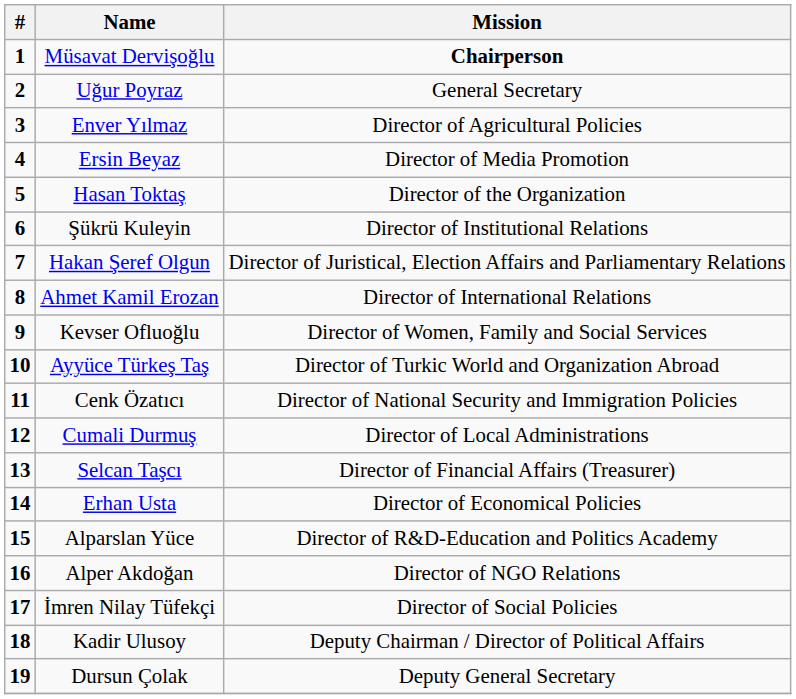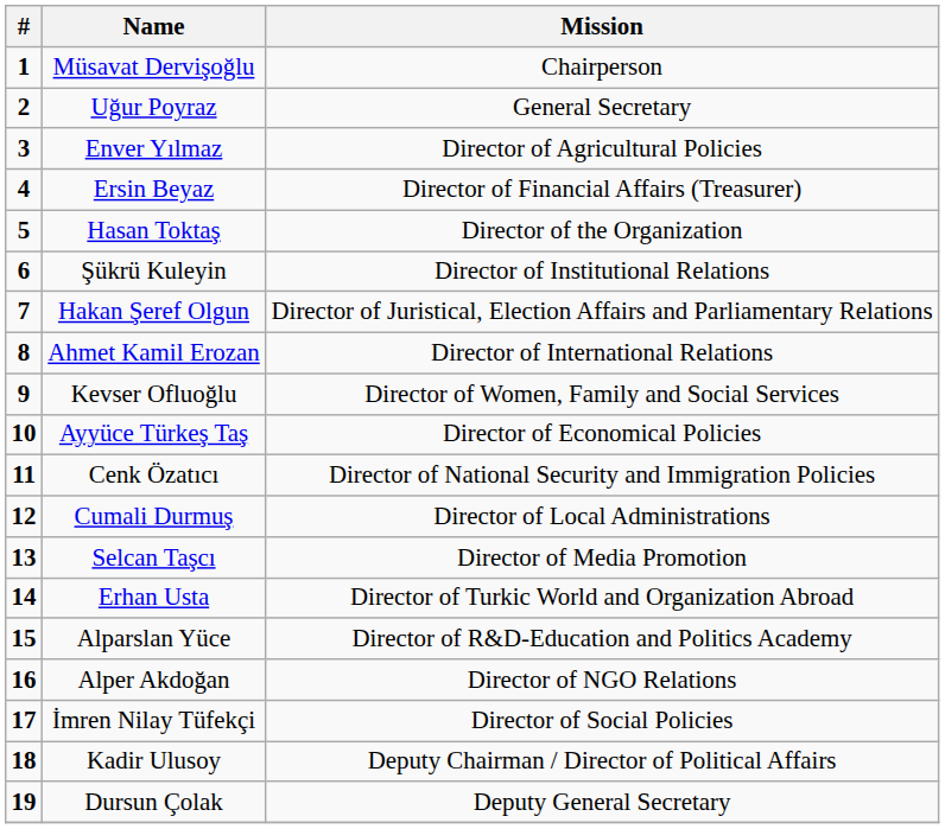Müsavat Dervişoğlu | Mission: bold -> normal
Ersin Beyaz | Mission: Director of Media Promotion -> Director of Financial Affairs (Treasurer)
Ayyüce Türkeş Taş | Mission: Director of Turkic World and Organization Abroad -> Director of Economical Policies
Selcan Taşcı | Mission: Director of Financial Affairs (Treasurer) -> Director of Media Promotion
Erhan Usta | Mission: Director of Economical Policies -> Director of Turkic World and Organization Abroad
